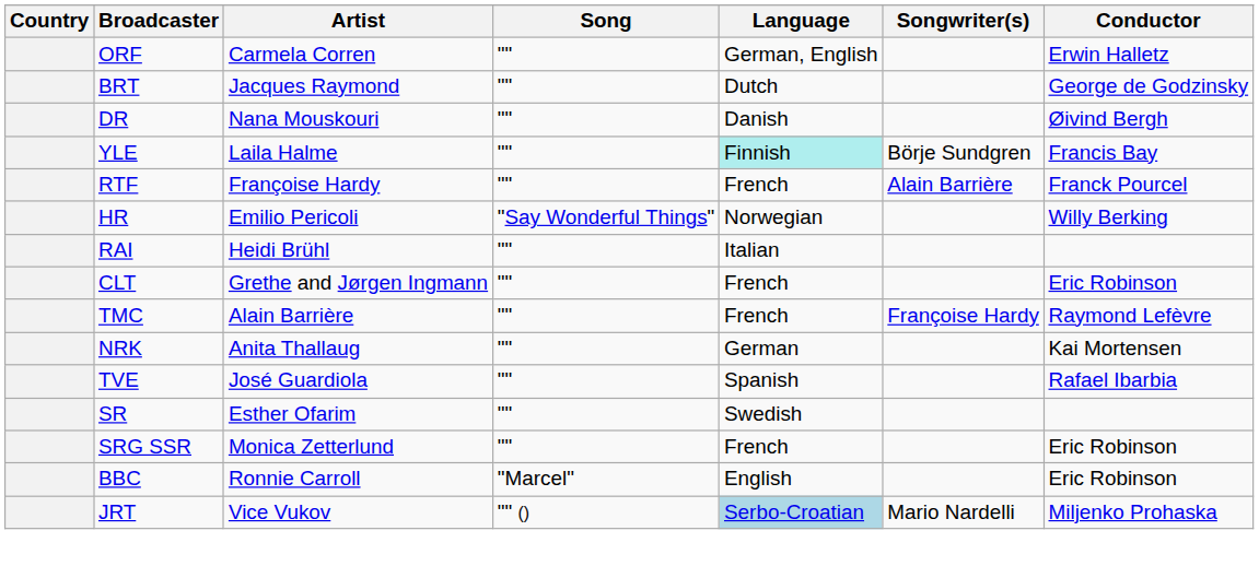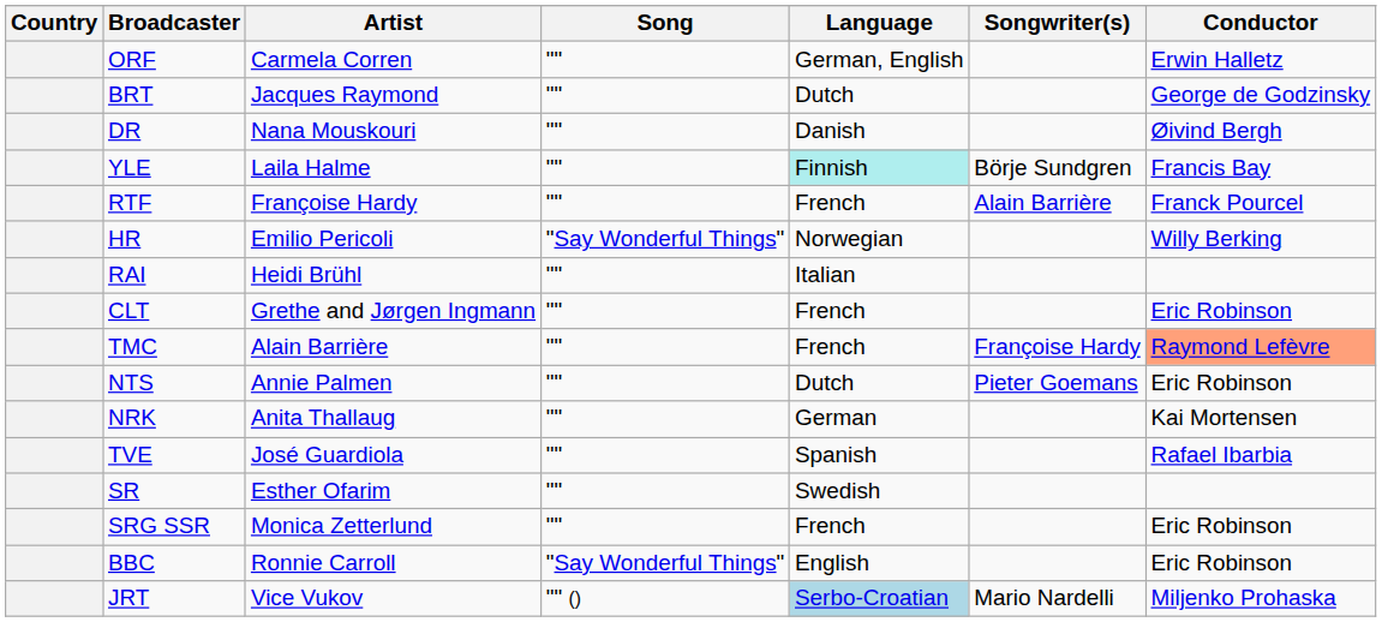TMC | Conductor: no background -> lightsalmon background
+ row: NTS | Annie Palmen | "" | Dutch | Pieter Goemans | Eric Robinson
BBC | Song: "Marcel" -> "Say Wonderful Things"
